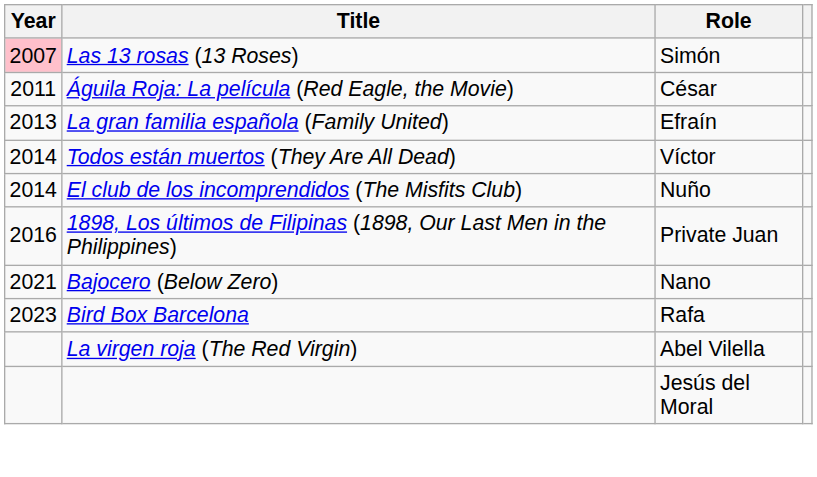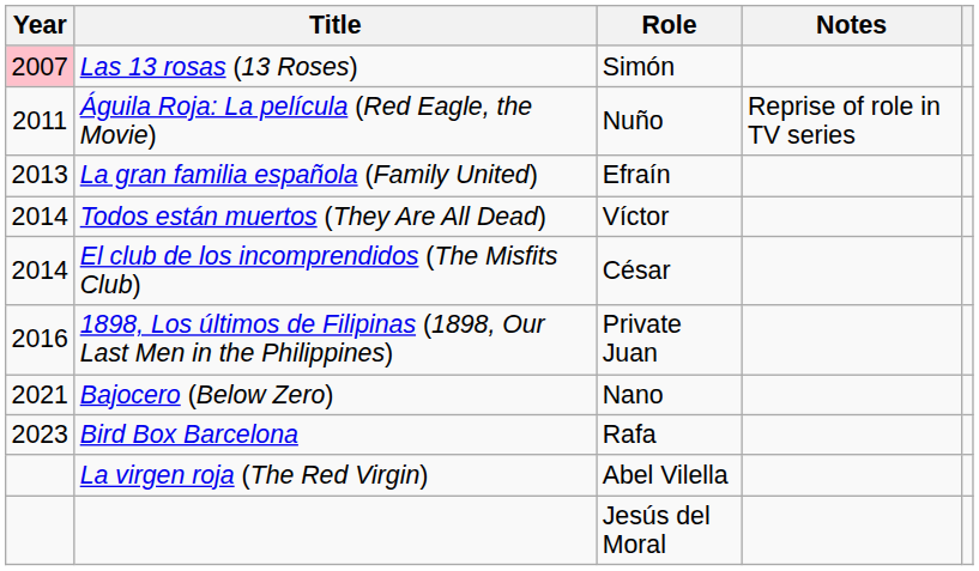+ column: Notes | Reprise of role in TV series
Águila Roja: La película (Red Eagle, the Movie) | Role: César -> Nuño
El club de los incomprendidos (The Misfits Club) | Role: Nuño -> César
